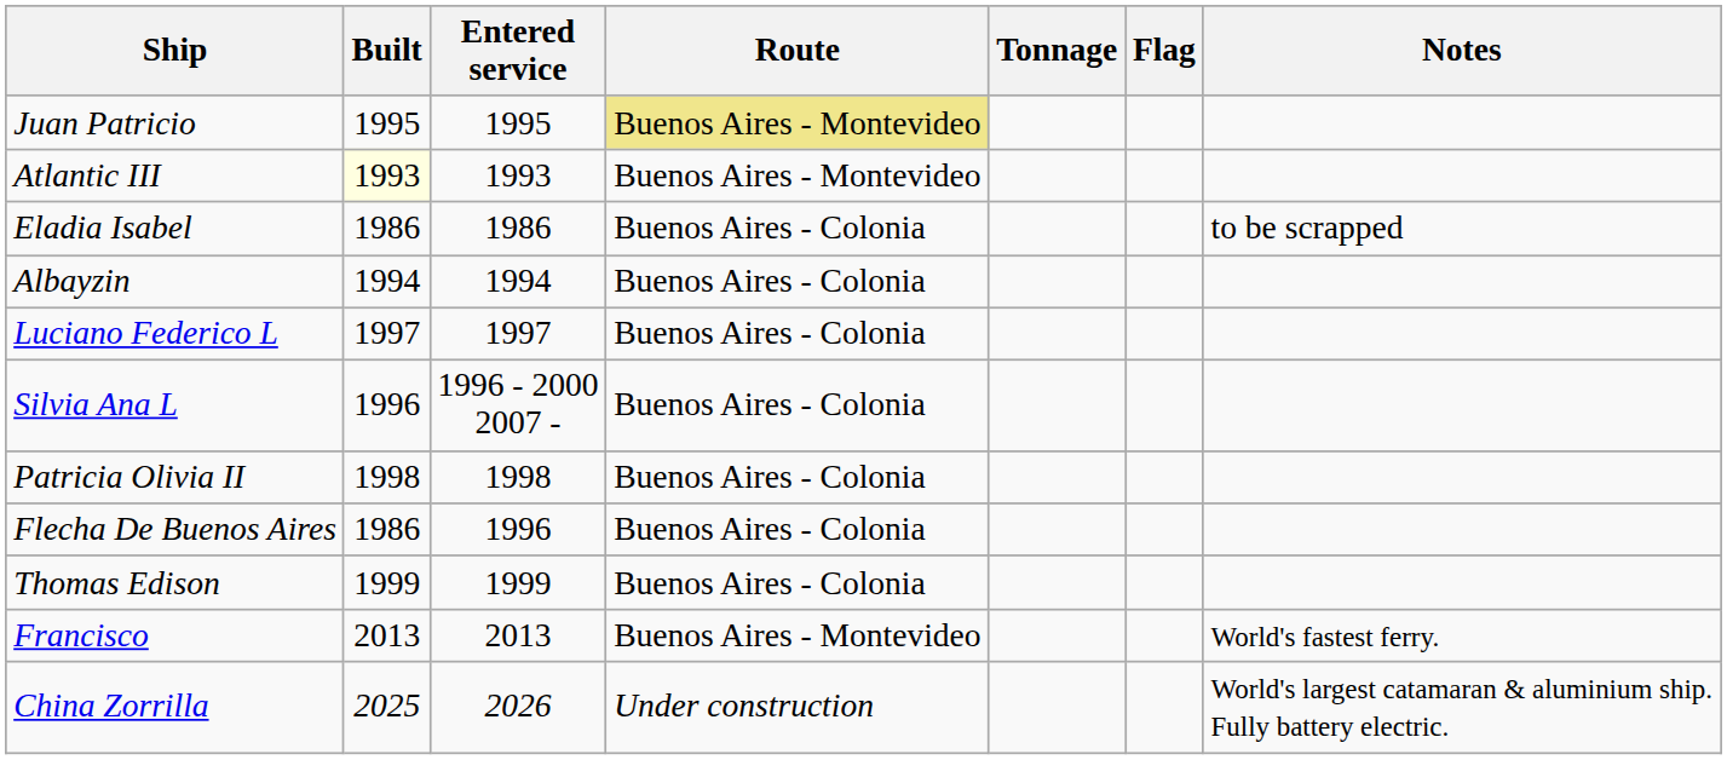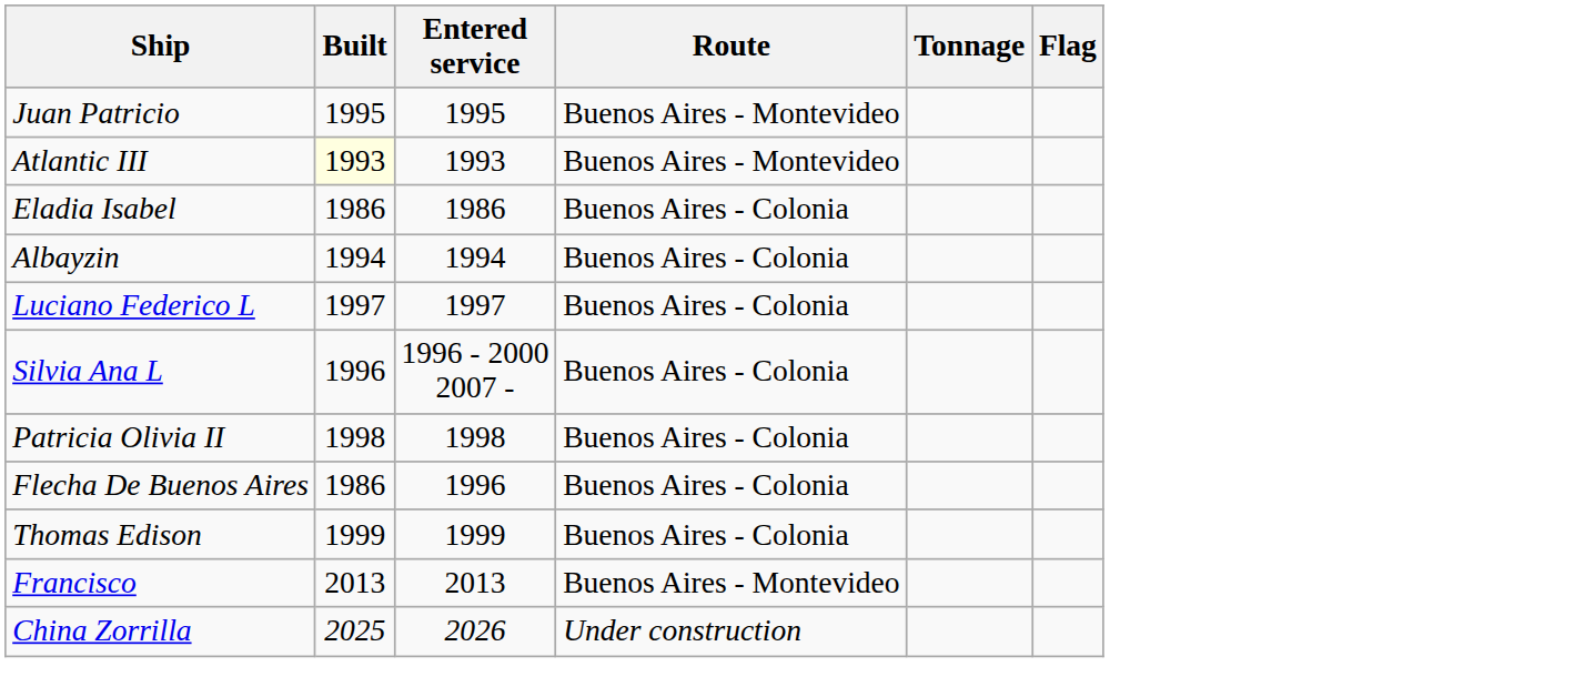- column: Notes | to be scrapped | World's fastest ferry. | World's largest catamaran & aluminium ship. Fully battery electric.
Juan Patricio | Route: khaki background -> no background
